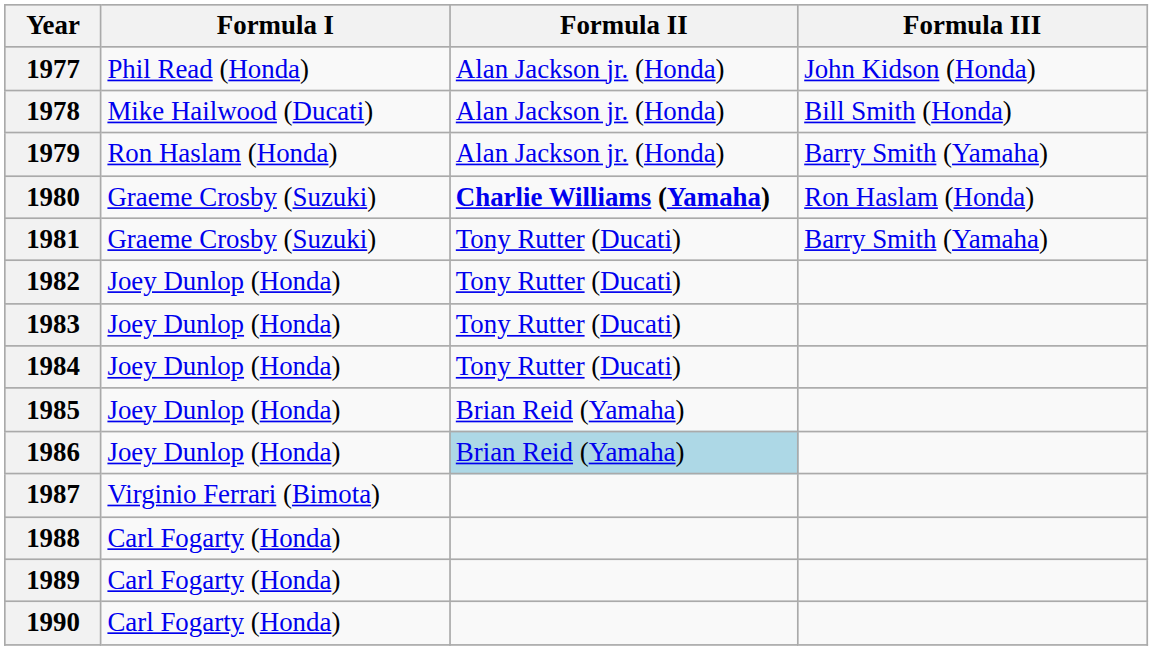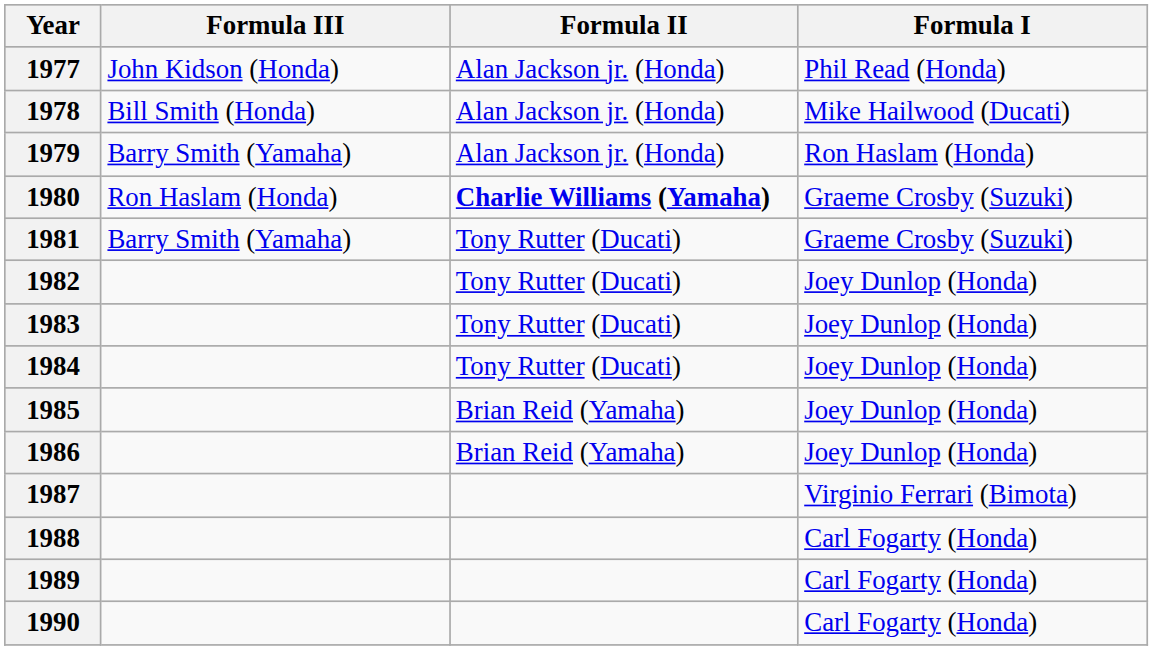columns swapped: Formula III <-> Formula I
1986 | Formula II: lightblue background -> no background
